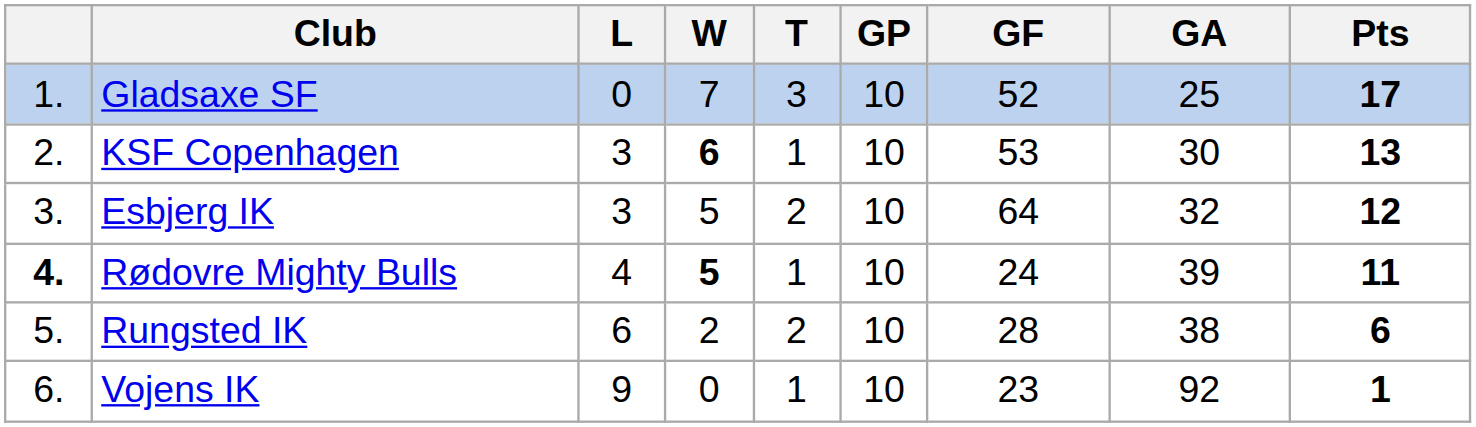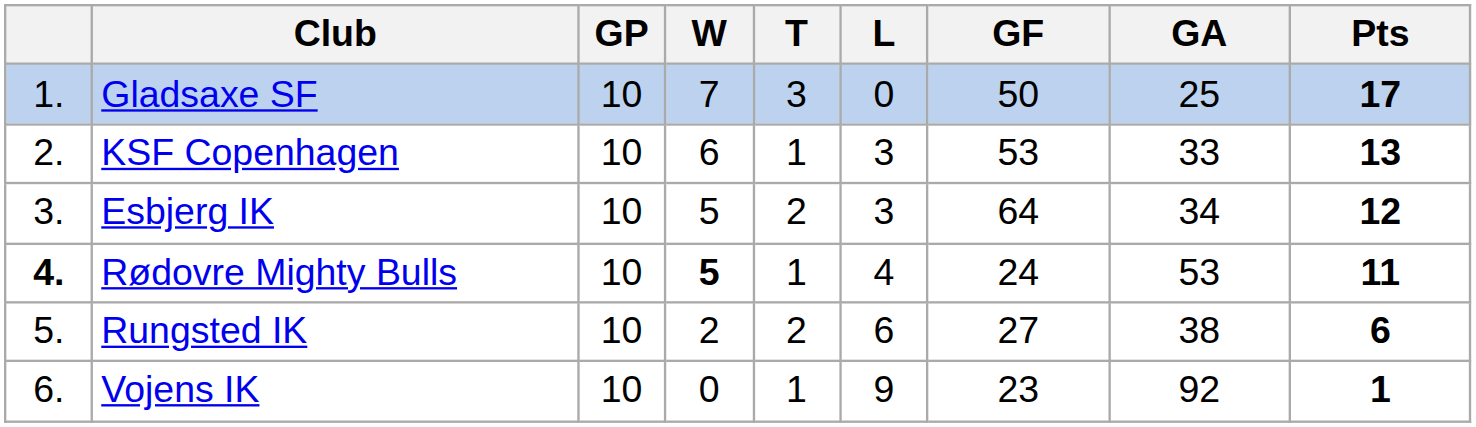columns swapped: GP <-> L
Gladsaxe SF | GF: 52 -> 50
KSF Copenhagen | W: bold -> normal
KSF Copenhagen | GA: 30 -> 33
Esbjerg IK | GA: 32 -> 34
Rødovre Mighty Bulls | GA: 39 -> 53
Rungsted IK | GF: 28 -> 27
